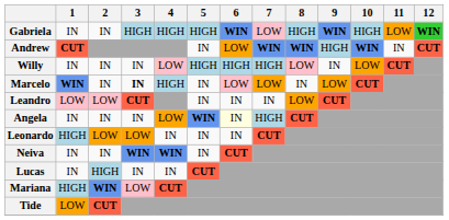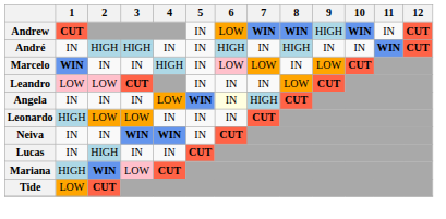- row: Gabriela | IN | IN | HIGH | HIGH | HIGH | WIN | LOW | HIGH | WIN | HIGH | LOW | WIN
+ row: André | IN | HIGH | HIGH | IN | IN | HIGH | IN | HIGH | IN | IN | WIN | CUT
- row: Willy | IN | IN | IN | LOW | HIGH | HIGH | HIGH | LOW | IN | LOW | CUT
Marcelo | 3: bold -> normal
